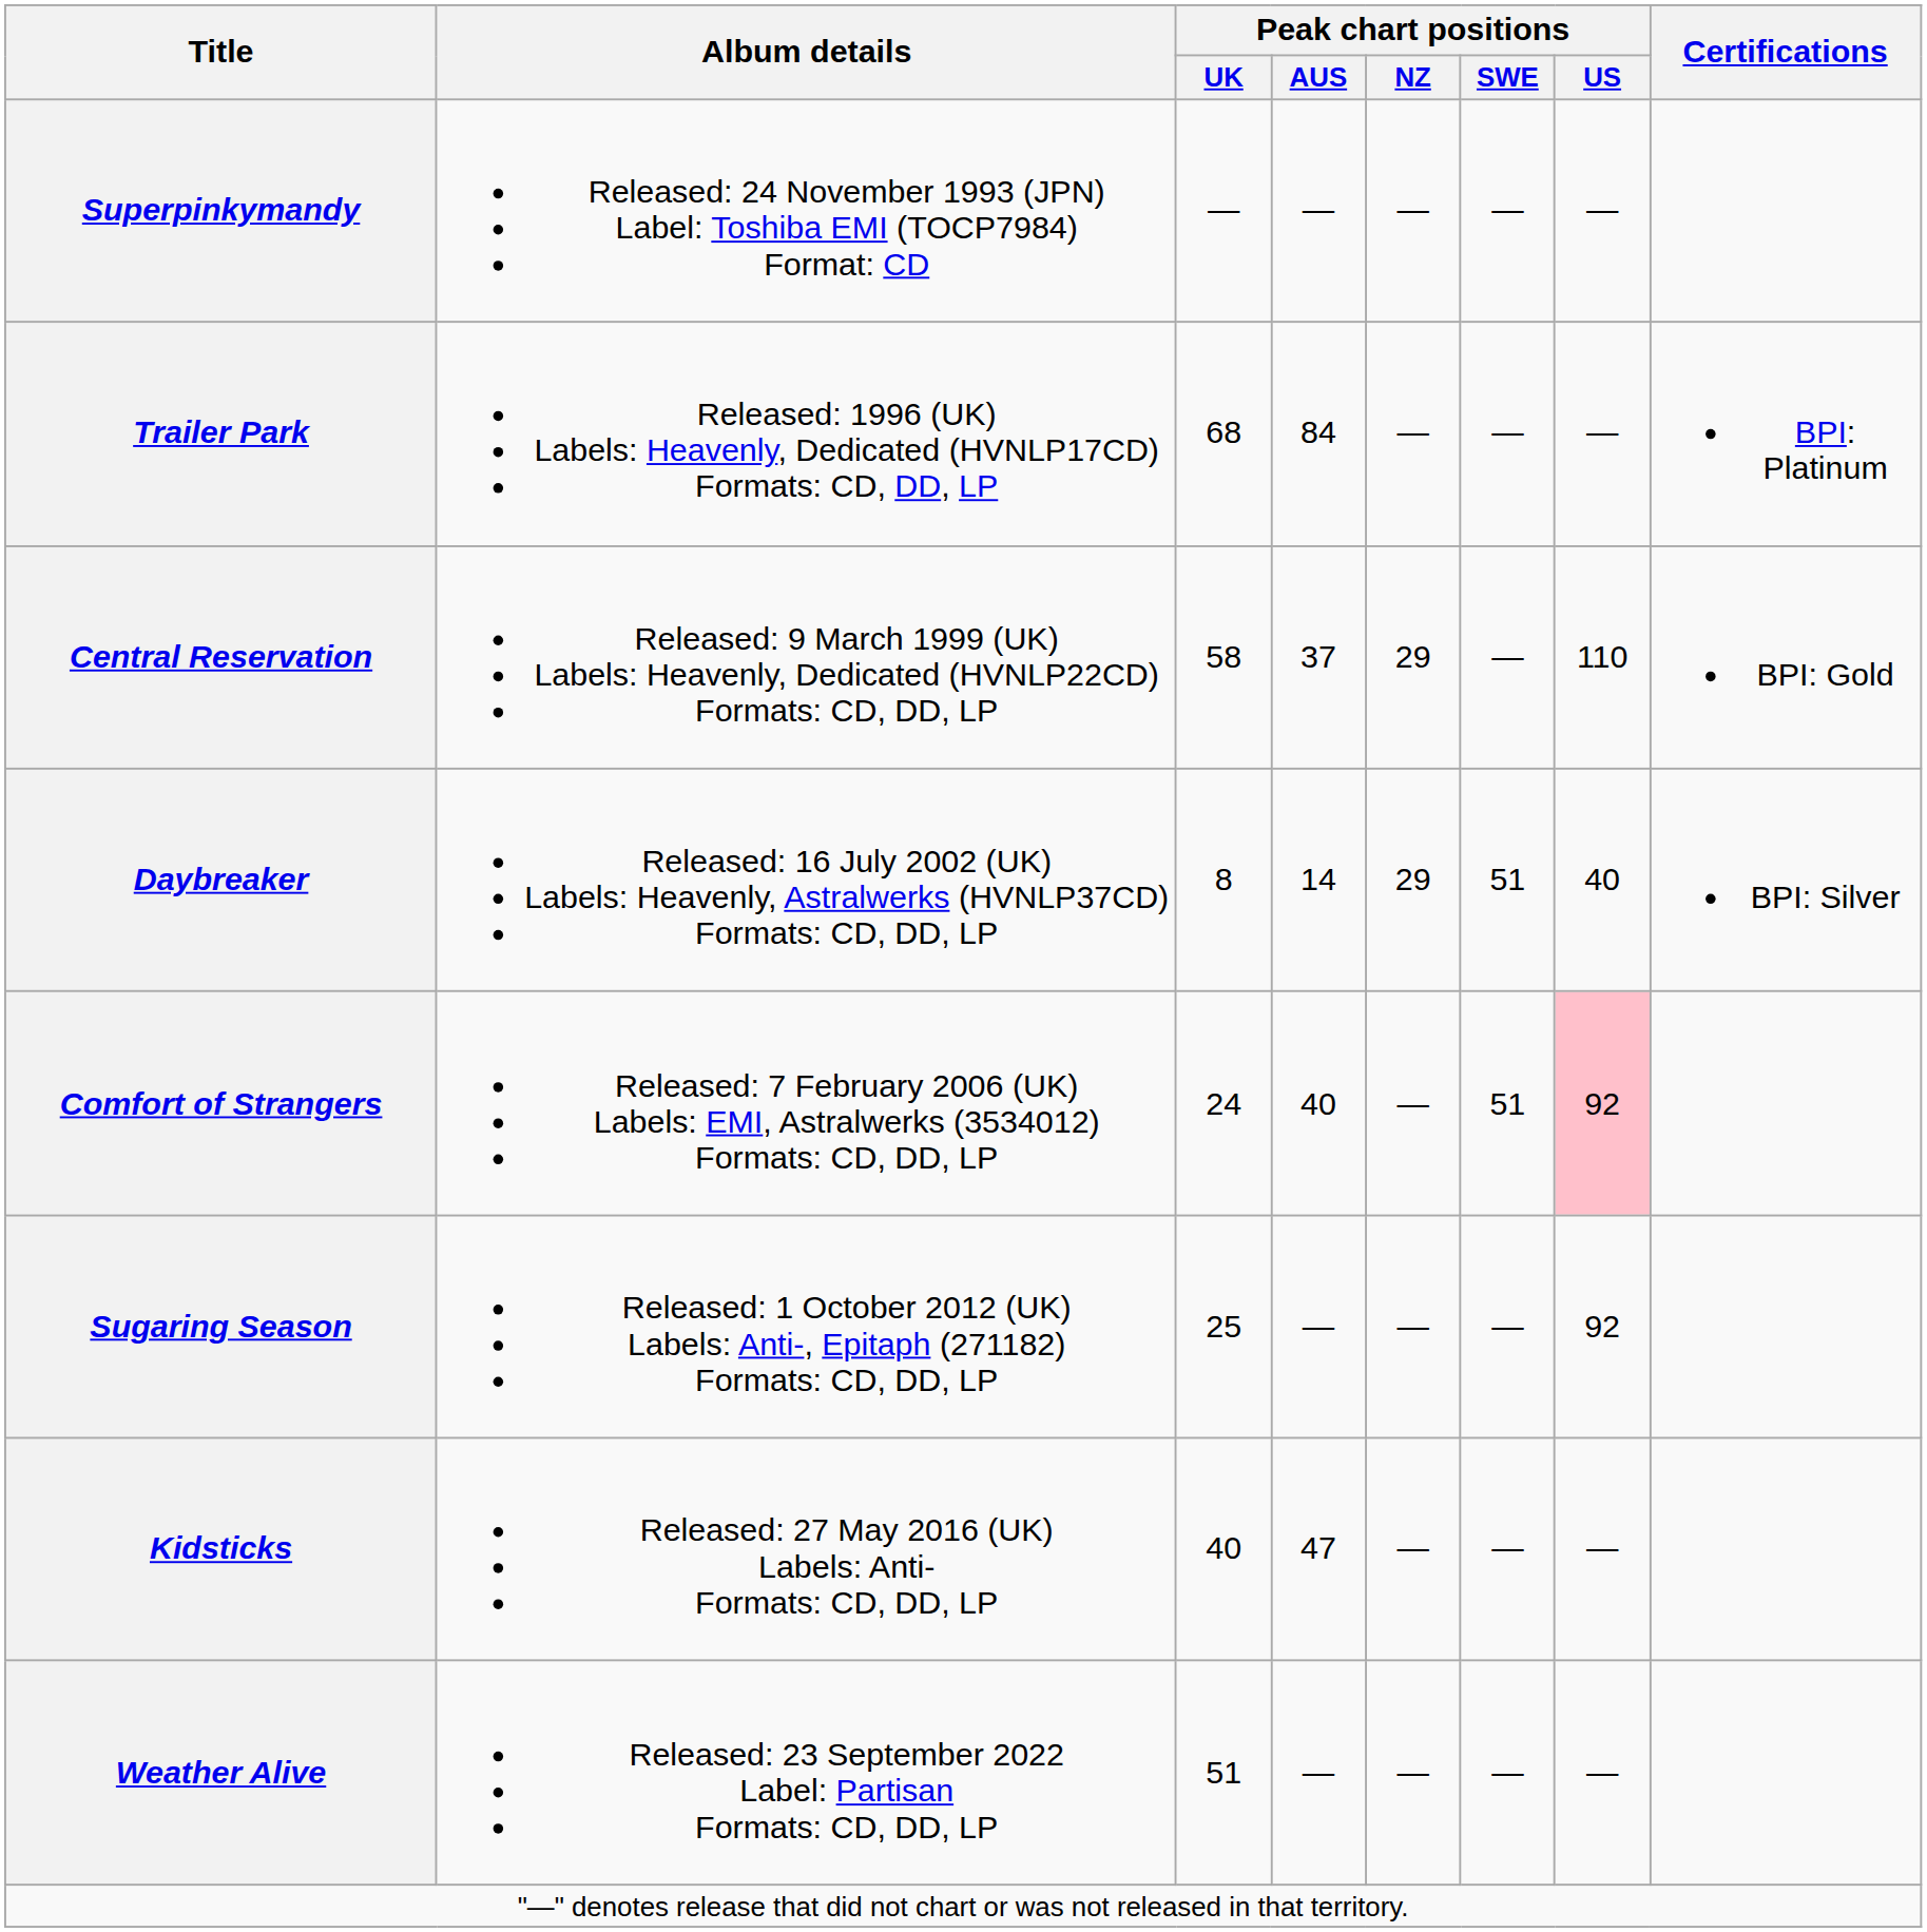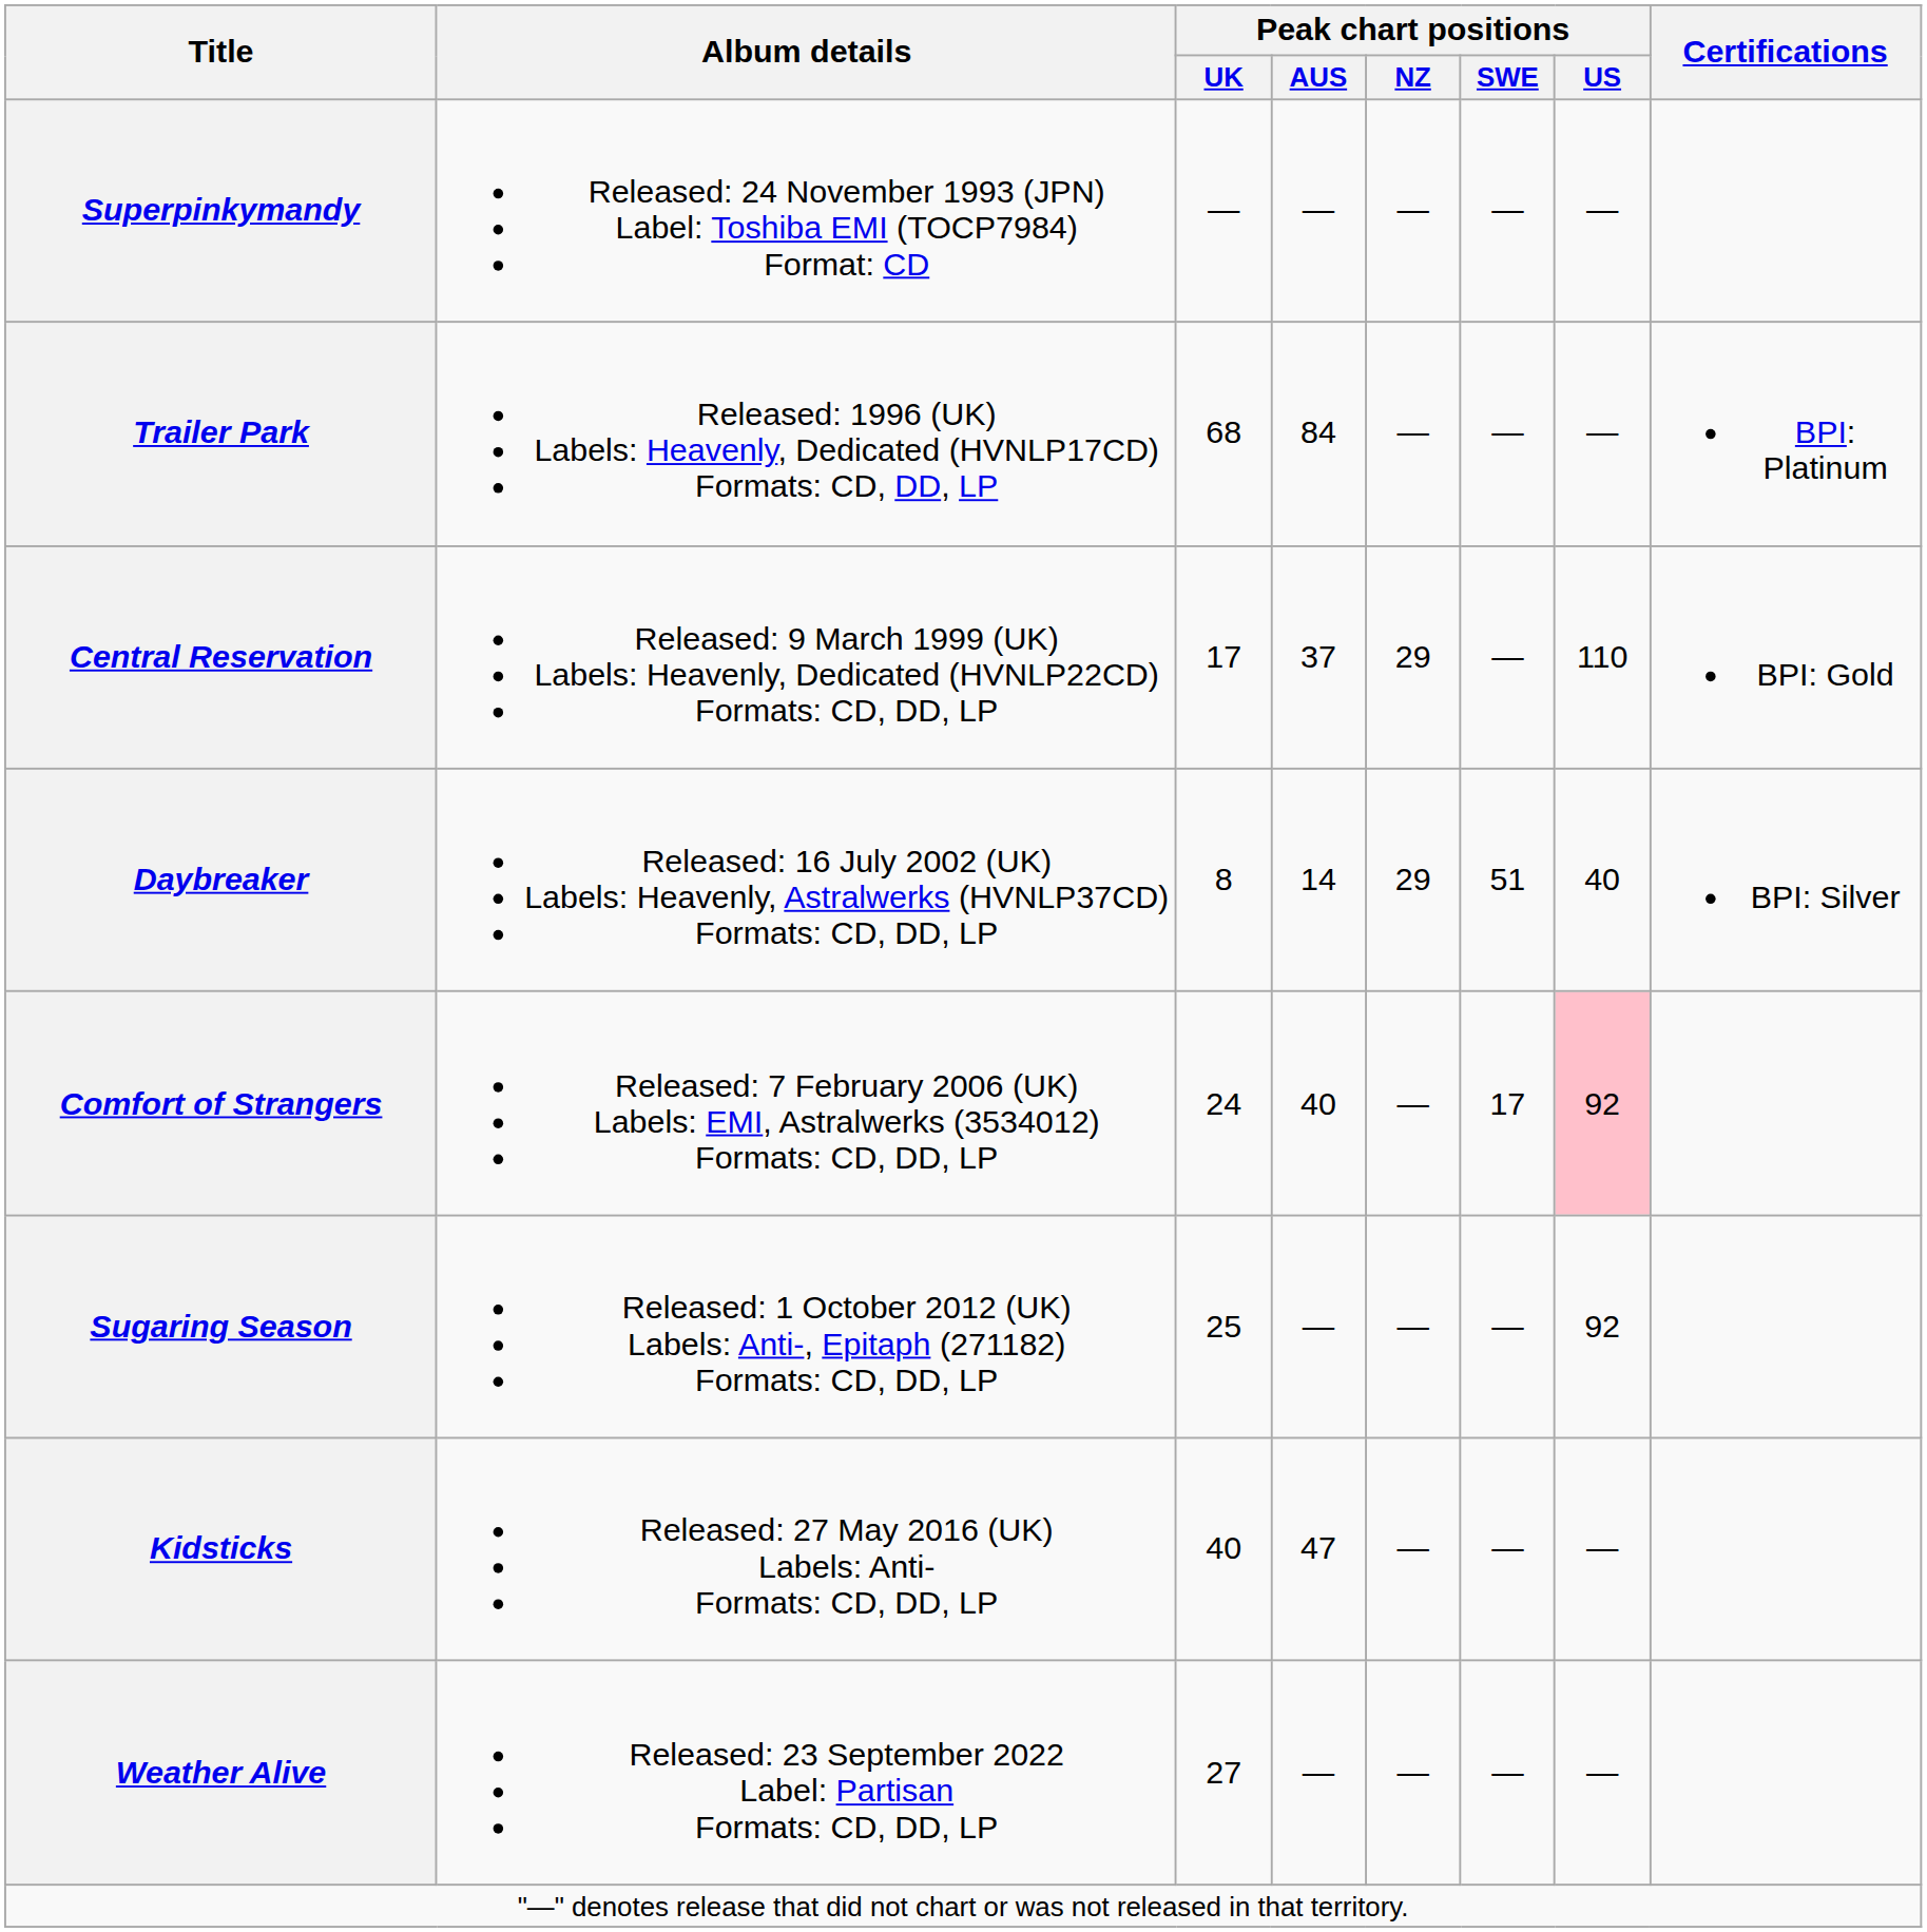Central Reservation | Peak chart positions / UK: 58 -> 17
Comfort of Strangers | Peak chart positions / SWE: 51 -> 17
Weather Alive | Peak chart positions / UK: 51 -> 27
